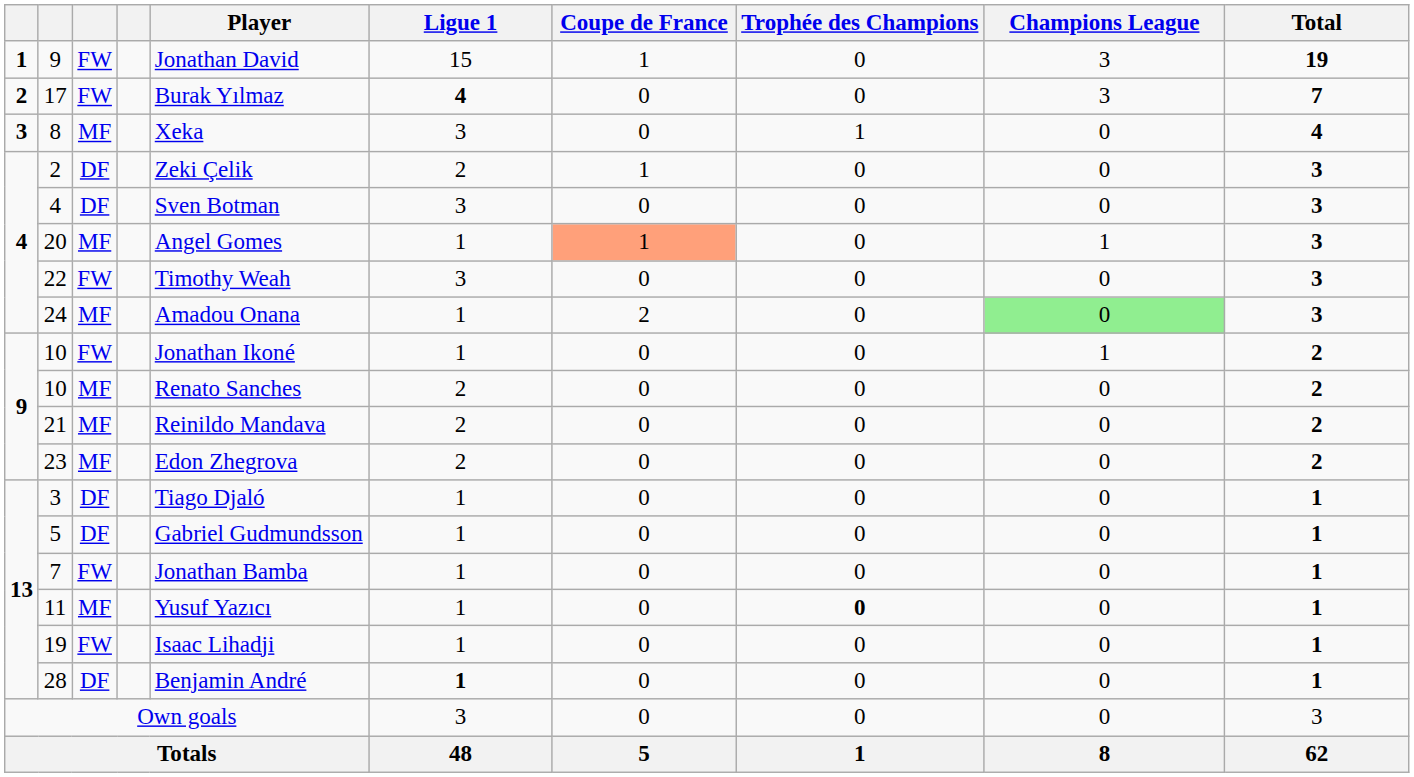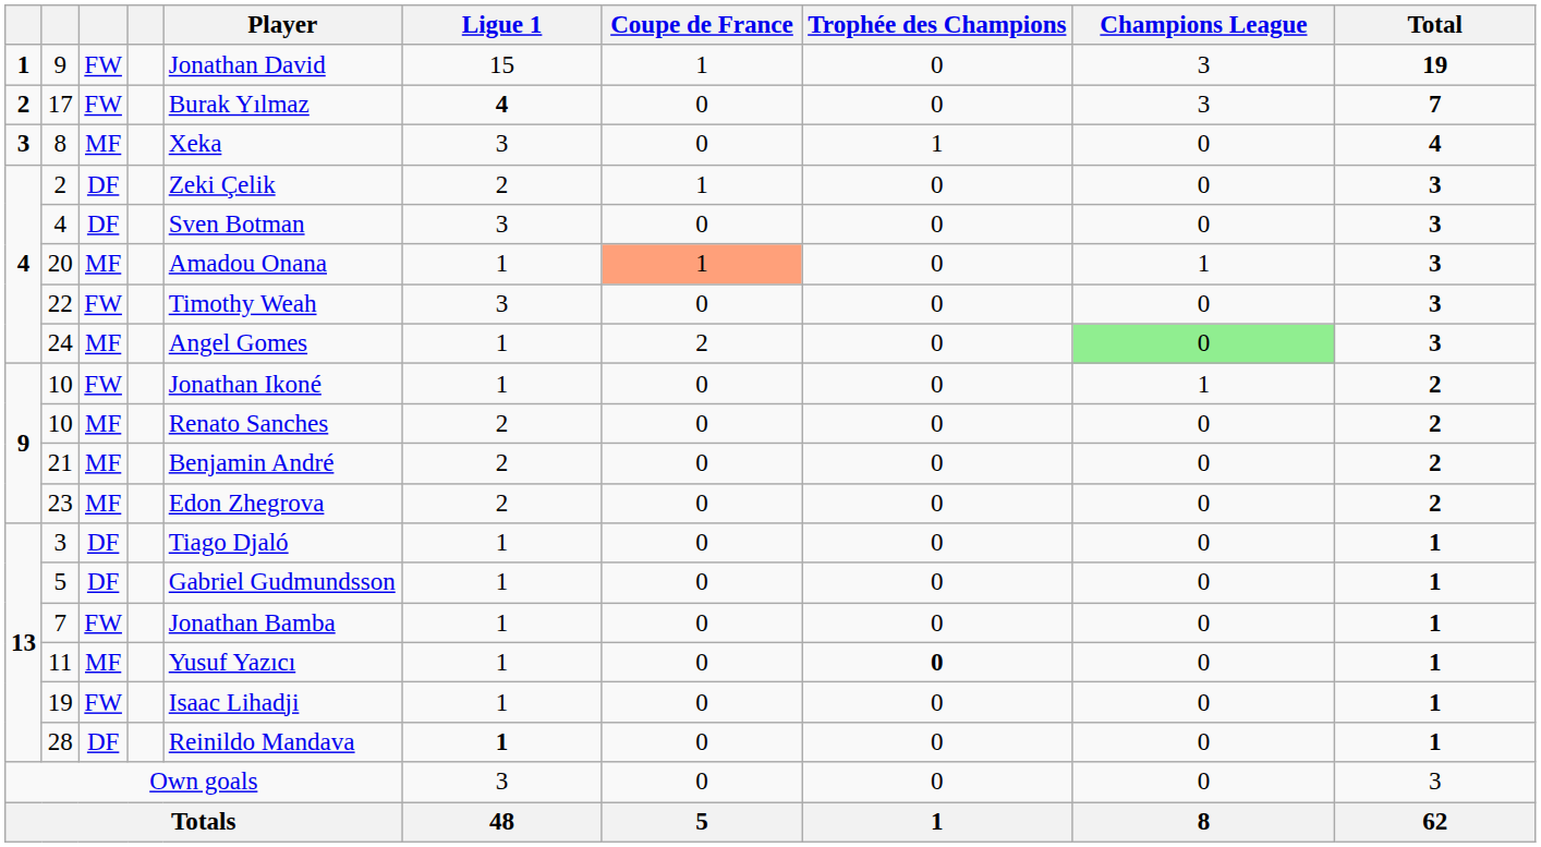20 | Player: Angel Gomes -> Amadou Onana
24 | Player: Amadou Onana -> Angel Gomes
21 | Player: Reinildo Mandava -> Benjamin André
28 | Player: Benjamin André -> Reinildo Mandava
